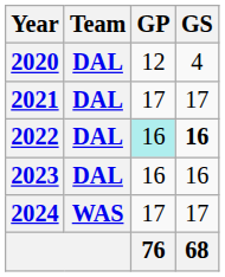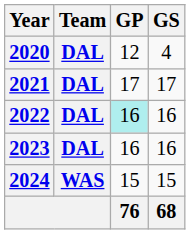2022 | GS: bold -> normal
2024 | GP: 17 -> 15
2024 | GS: 17 -> 15
